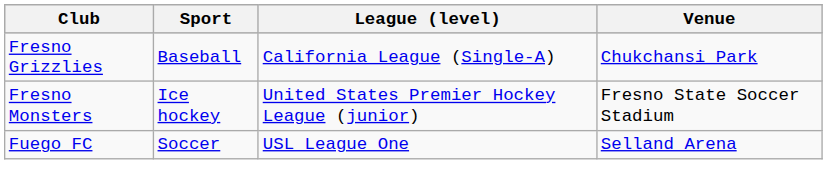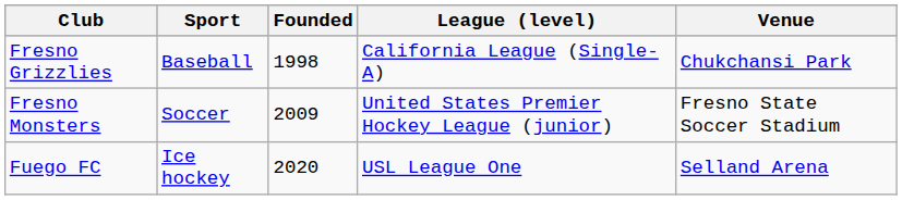+ column: Founded | 1998 | 2009 | 2020
Fresno Monsters | Sport: Ice hockey -> Soccer
Fuego FC | Sport: Soccer -> Ice hockey
